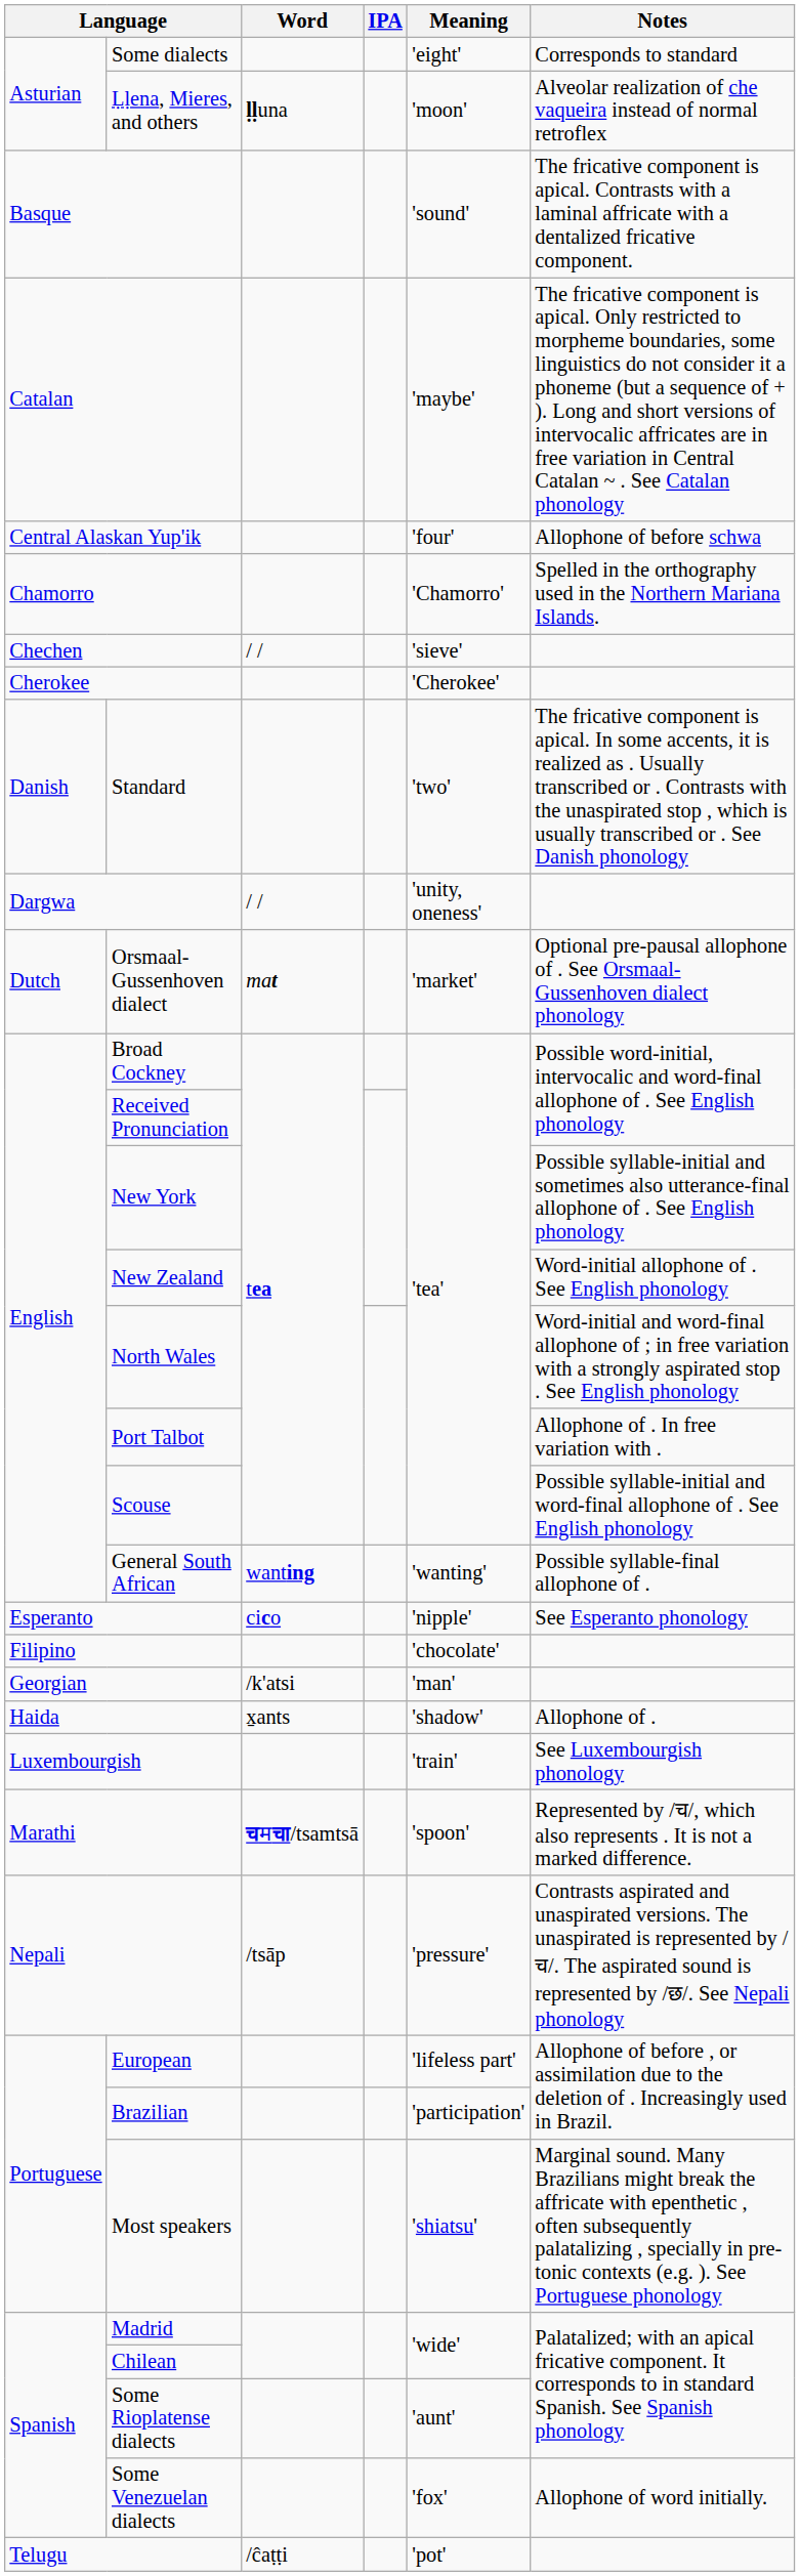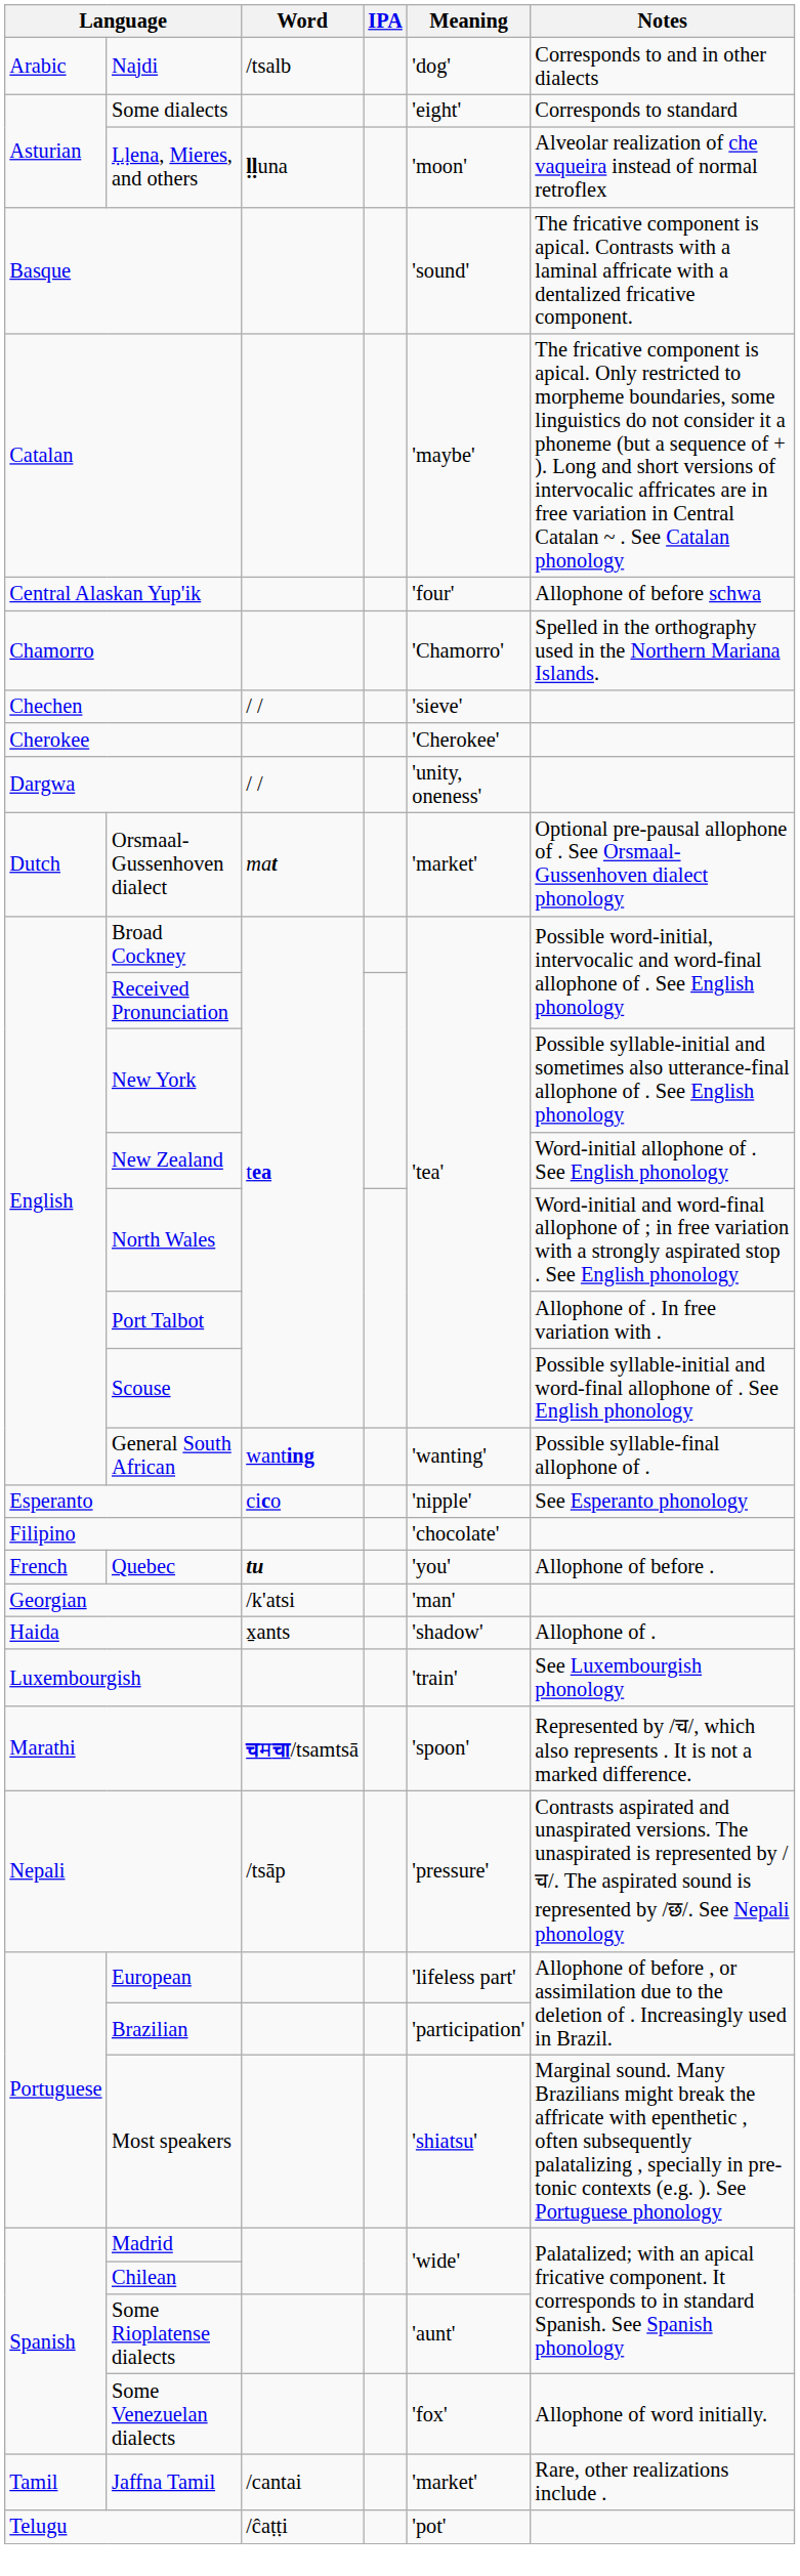+ row: Arabic | Najdi | /tsalb | 'dog' | Corresponds to and in other dialects
- row: Danish | Standard | 'two' | The fricative component is apical. In some accents, it is realized as . Usually transcribed or . Contrasts with the unaspirated stop , which is usually transcribed or . See Danish phonology
+ row: French | Quebec | tu | 'you' | Allophone of before .
+ row: Tamil | Jaffna Tamil | /cantai | 'market' | Rare, other realizations include .
